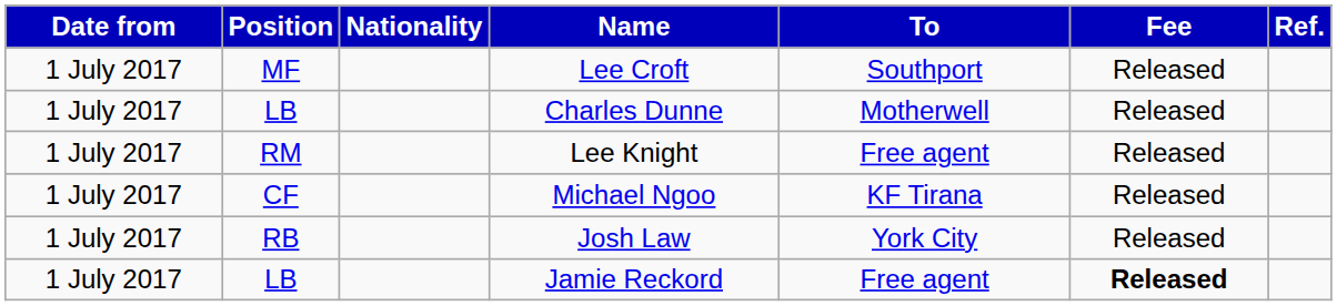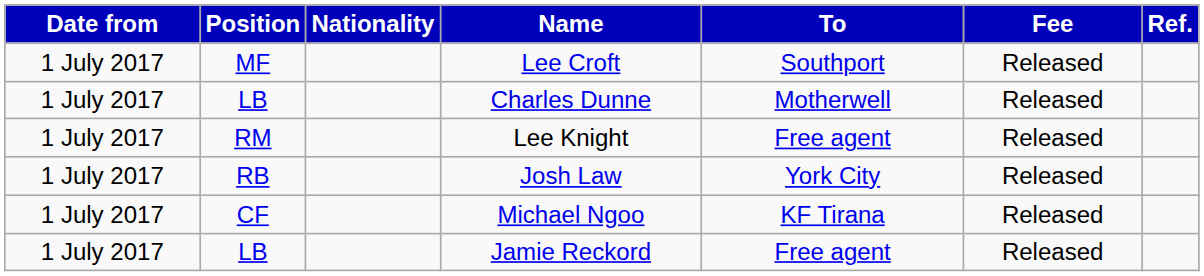rows swapped: Josh Law <-> Michael Ngoo
Jamie Reckord | Fee: bold -> normal
